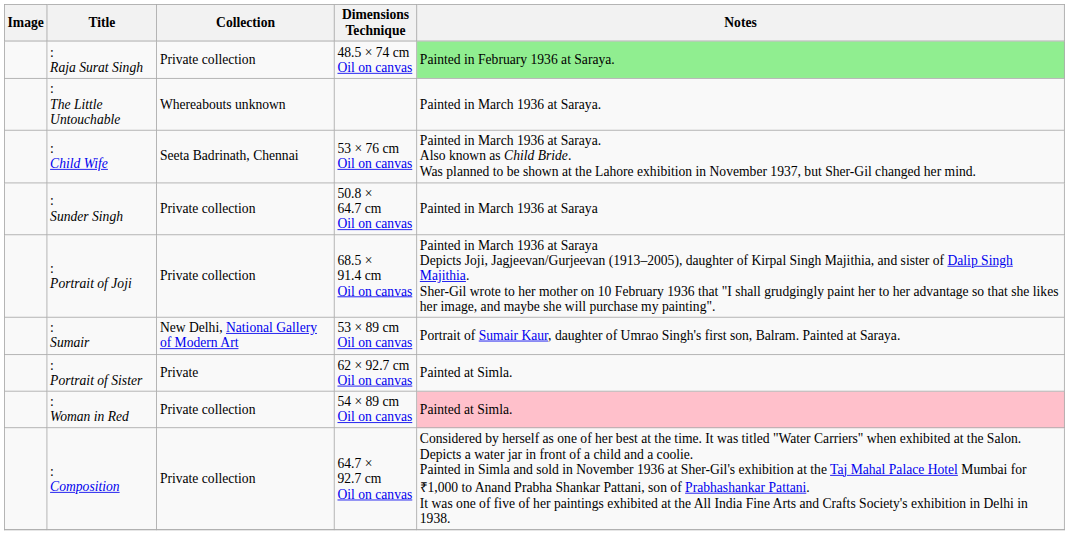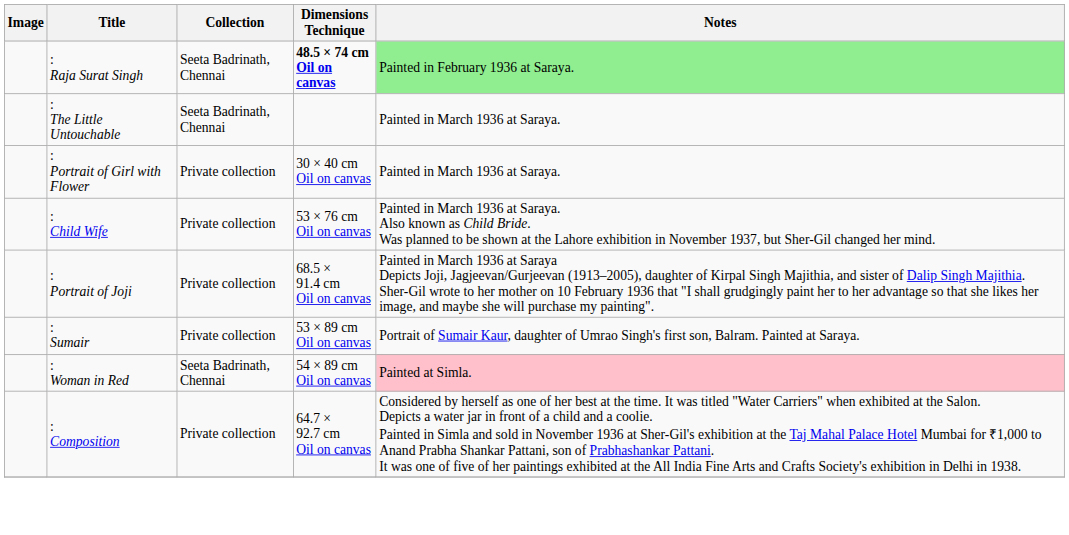: Raja Surat Singh | Collection: Private collection -> Seeta Badrinath, Chennai
: Raja Surat Singh | Dimensions Technique: normal -> bold
: The Little Untouchable | Collection: Whereabouts unknown -> Seeta Badrinath, Chennai
+ row: : Portrait of Girl with Flower | Private collection | 30 × 40 cm Oil on canvas | Painted in March 1936 at Saraya.
: Child Wife | Collection: Seeta Badrinath, Chennai -> Private collection
- row: : Sunder Singh | Private collection | 50.8 × 64.7 cm Oil on canvas | Painted in March 1936 at Saraya
: Sumair | Collection: New Delhi, National Gallery of Modern Art -> Private collection
- row: : Portrait of Sister | Private | 62 × 92.7 cm Oil on canvas | Painted at Simla.
: Woman in Red | Collection: Private collection -> Seeta Badrinath, Chennai
